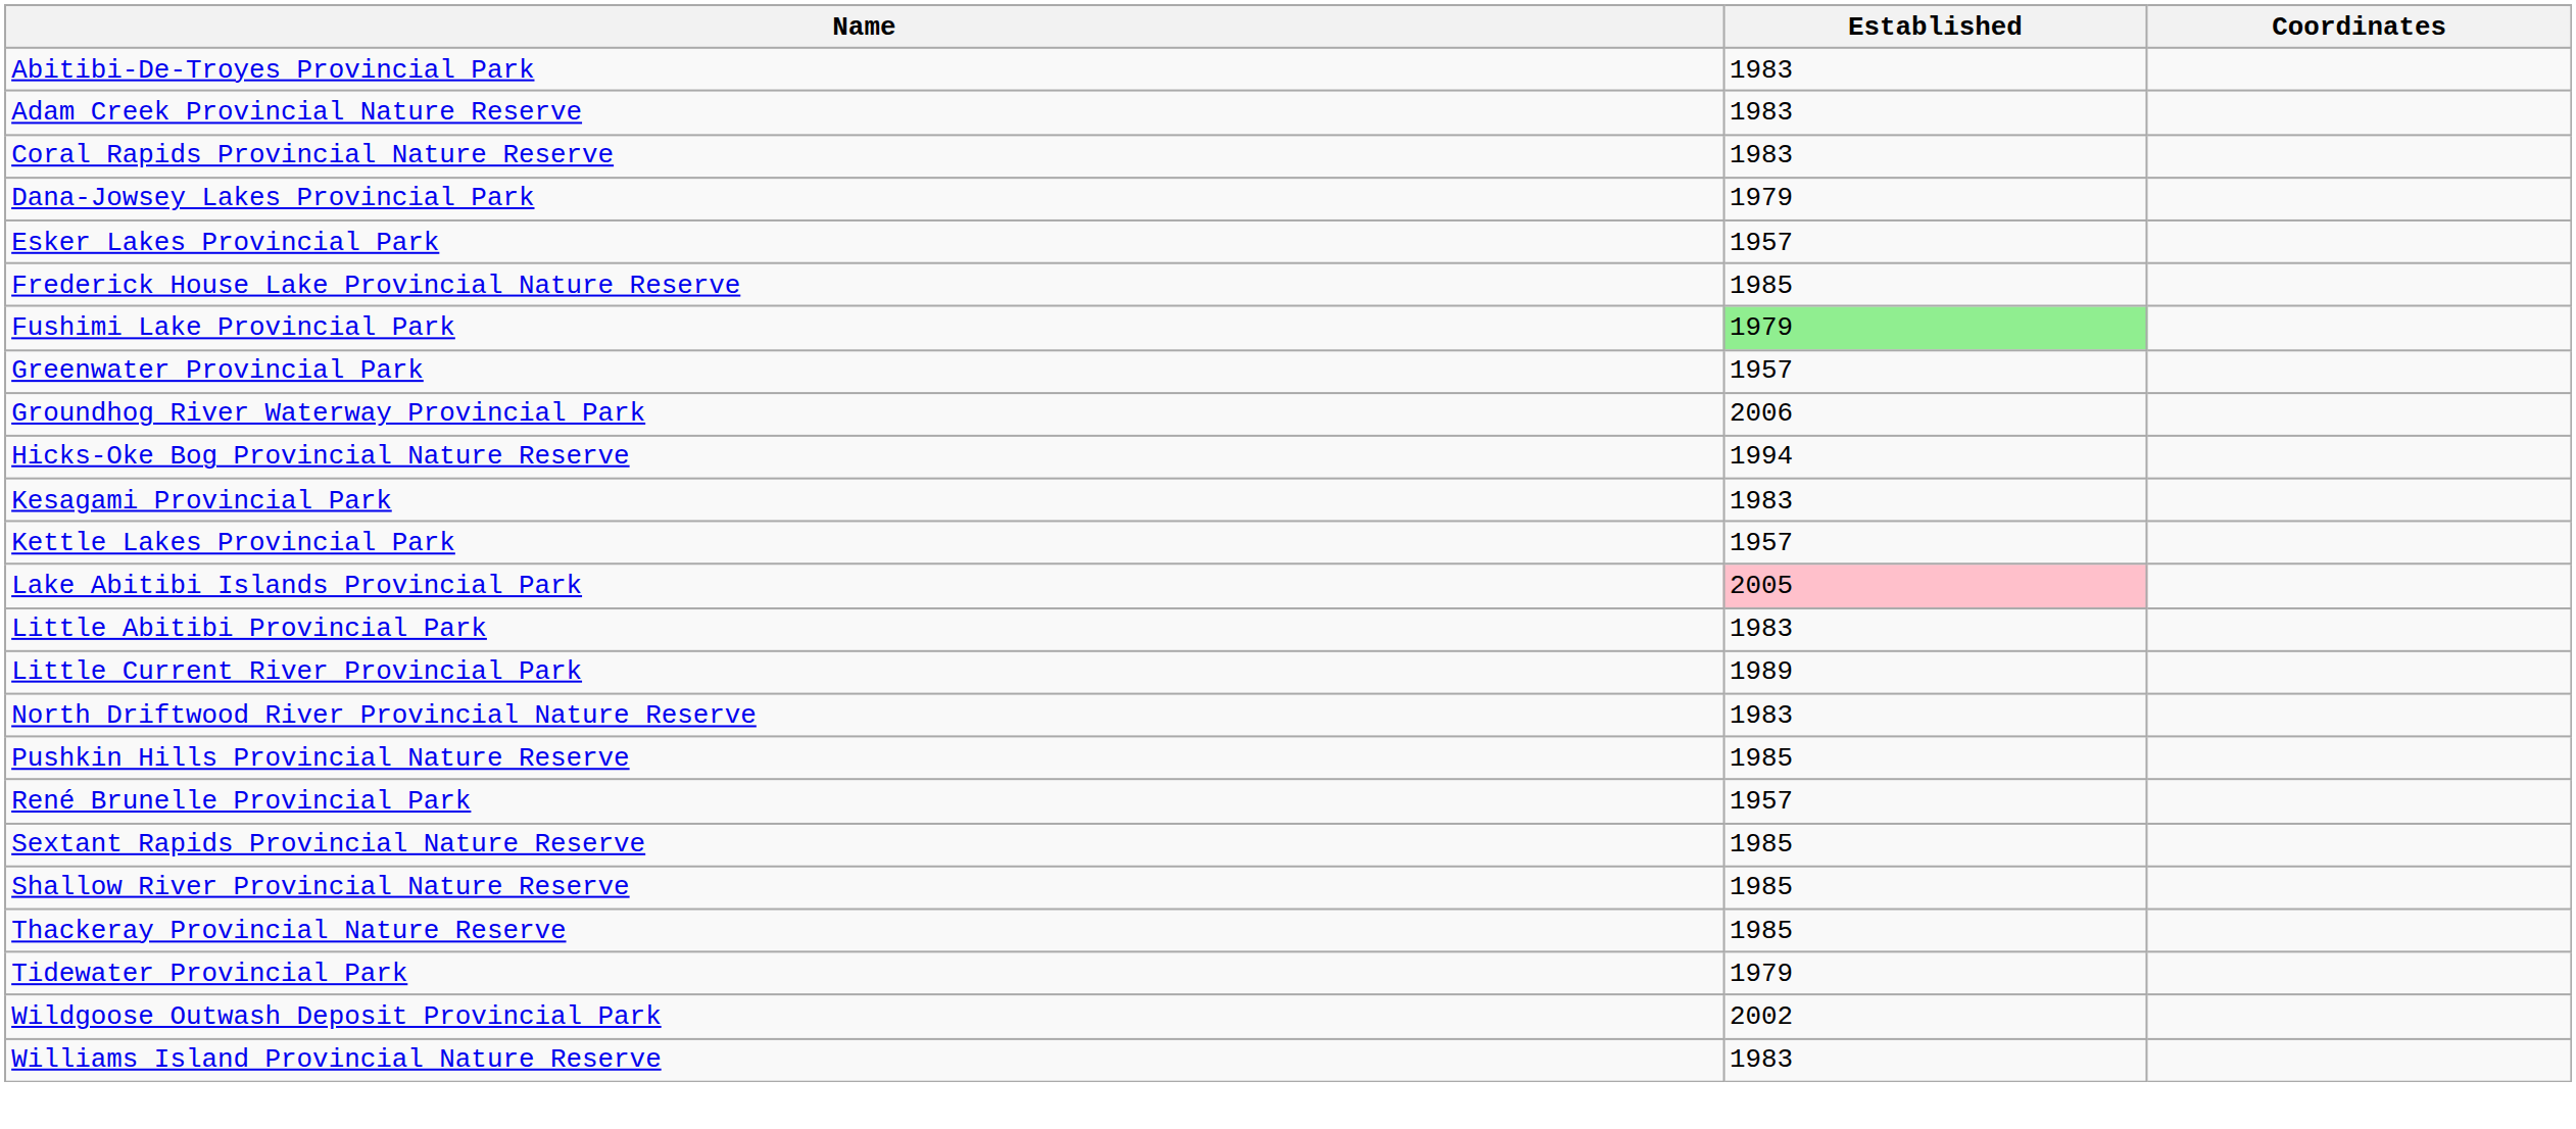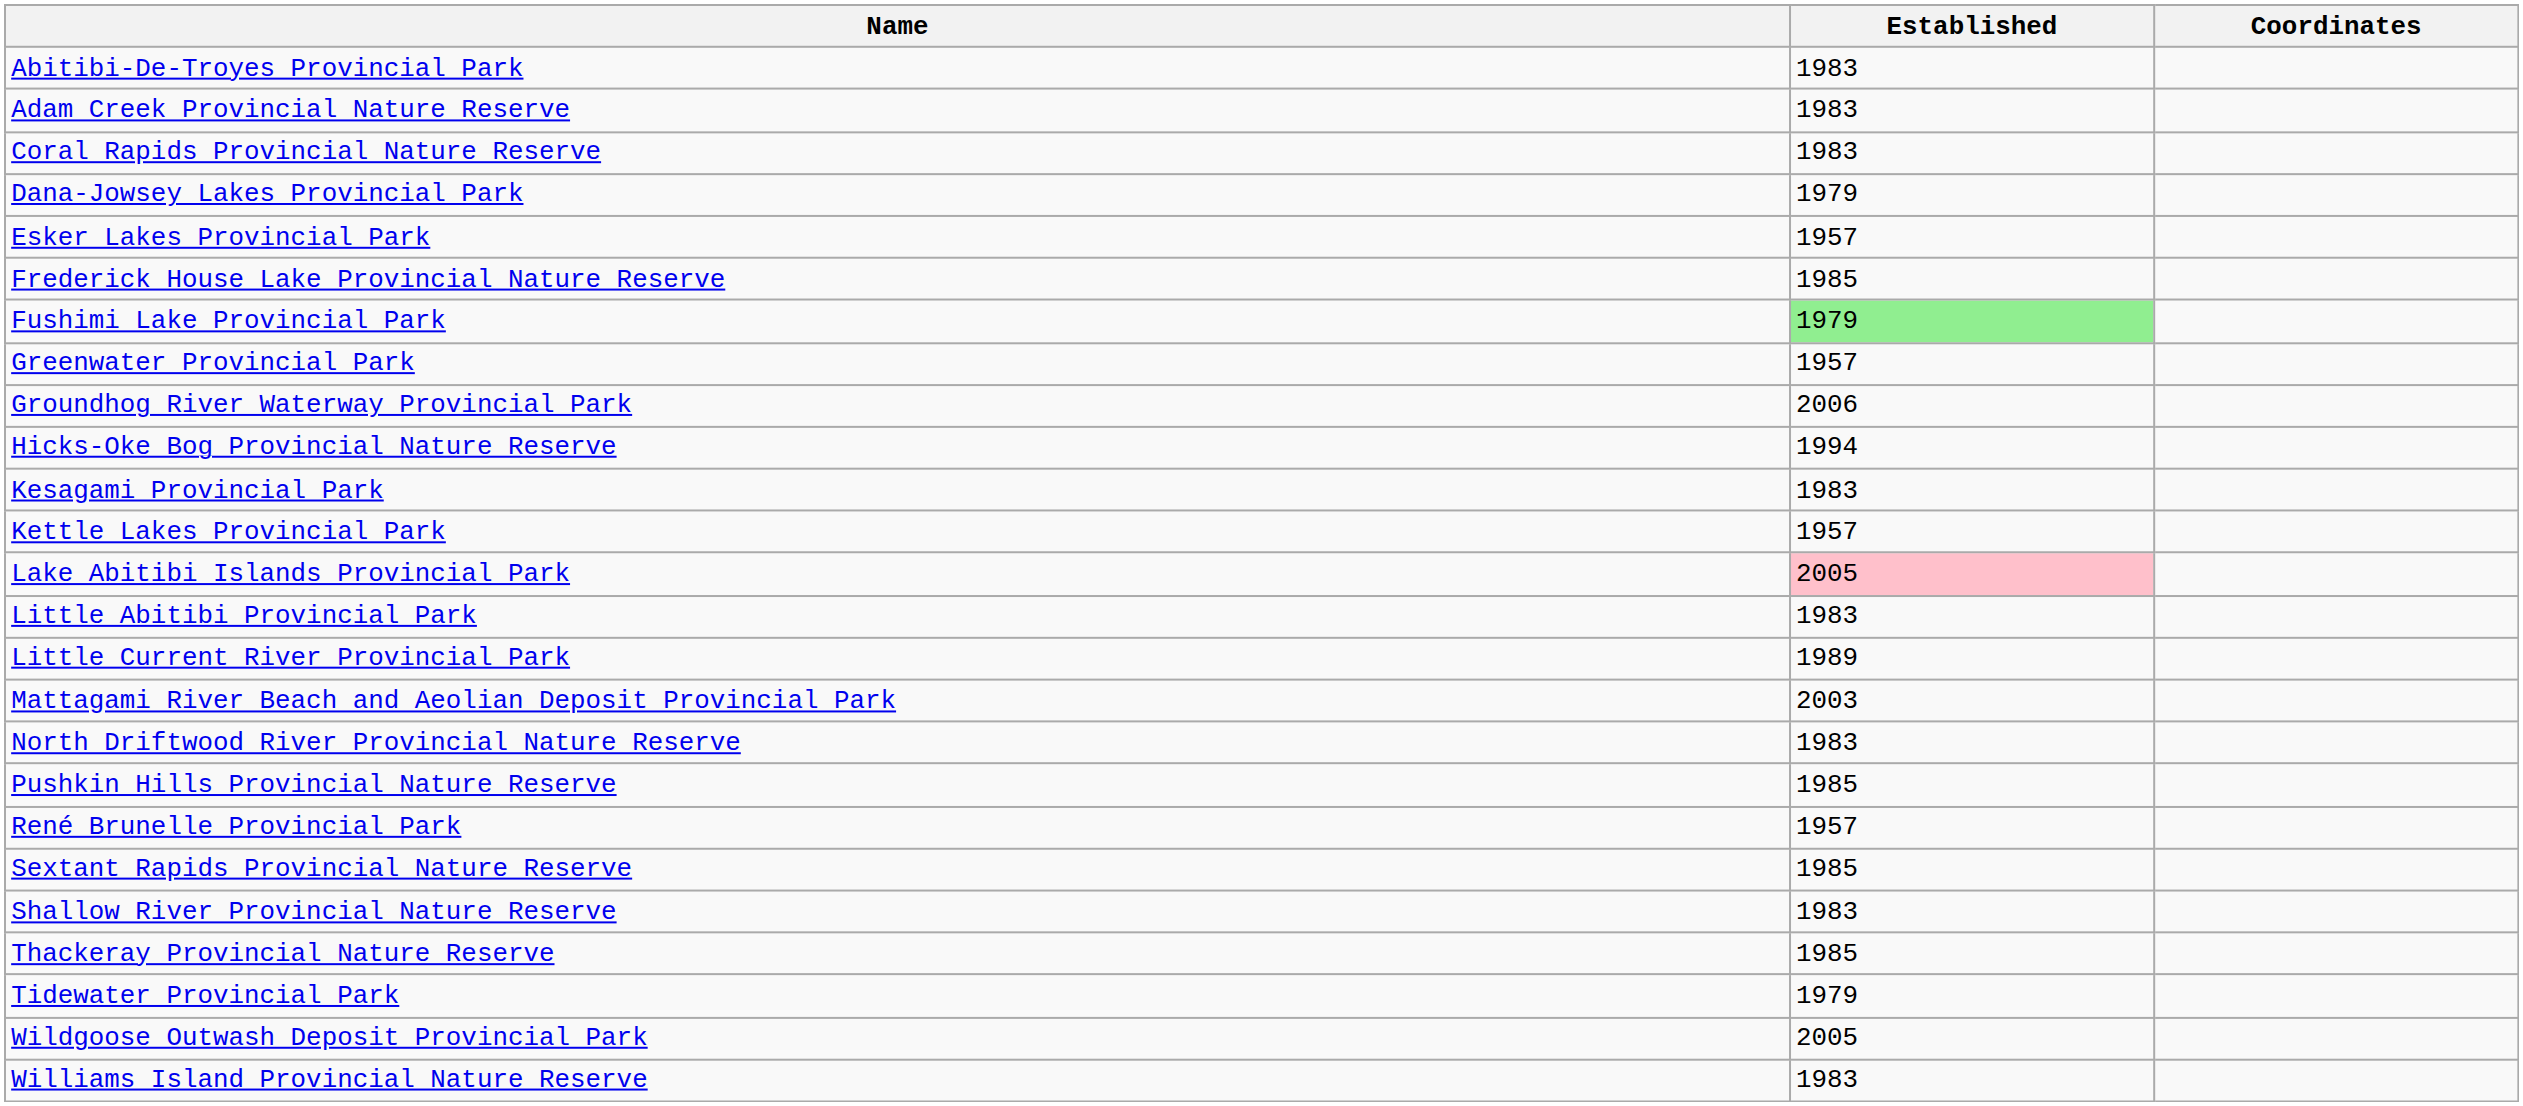+ row: Mattagami River Beach and Aeolian Deposit Provincial Park | 2003
Shallow River Provincial Nature Reserve | Established: 1985 -> 1983
Wildgoose Outwash Deposit Provincial Park | Established: 2002 -> 2005
